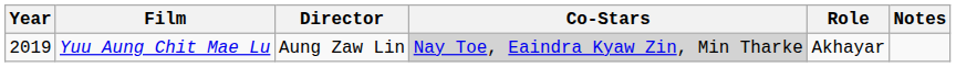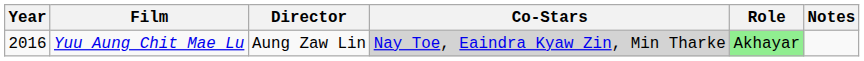Yuu Aung Chit Mae Lu | Year: 2019 -> 2016
Yuu Aung Chit Mae Lu | Role: no background -> lightgreen background
